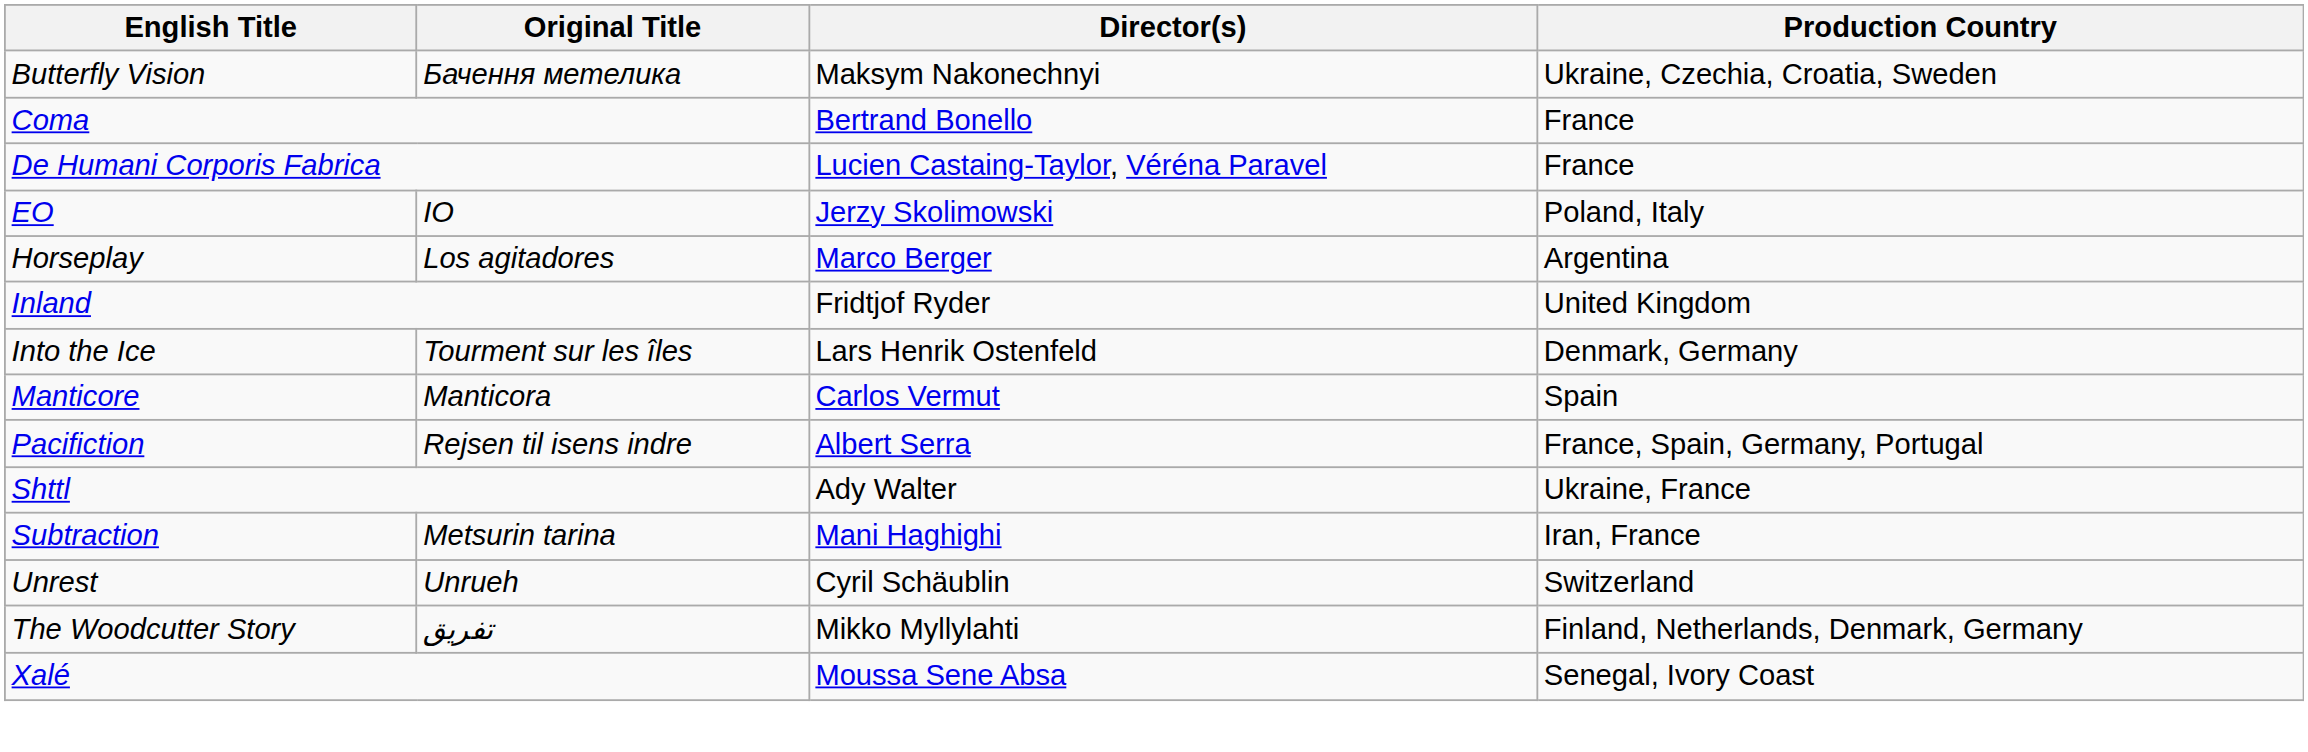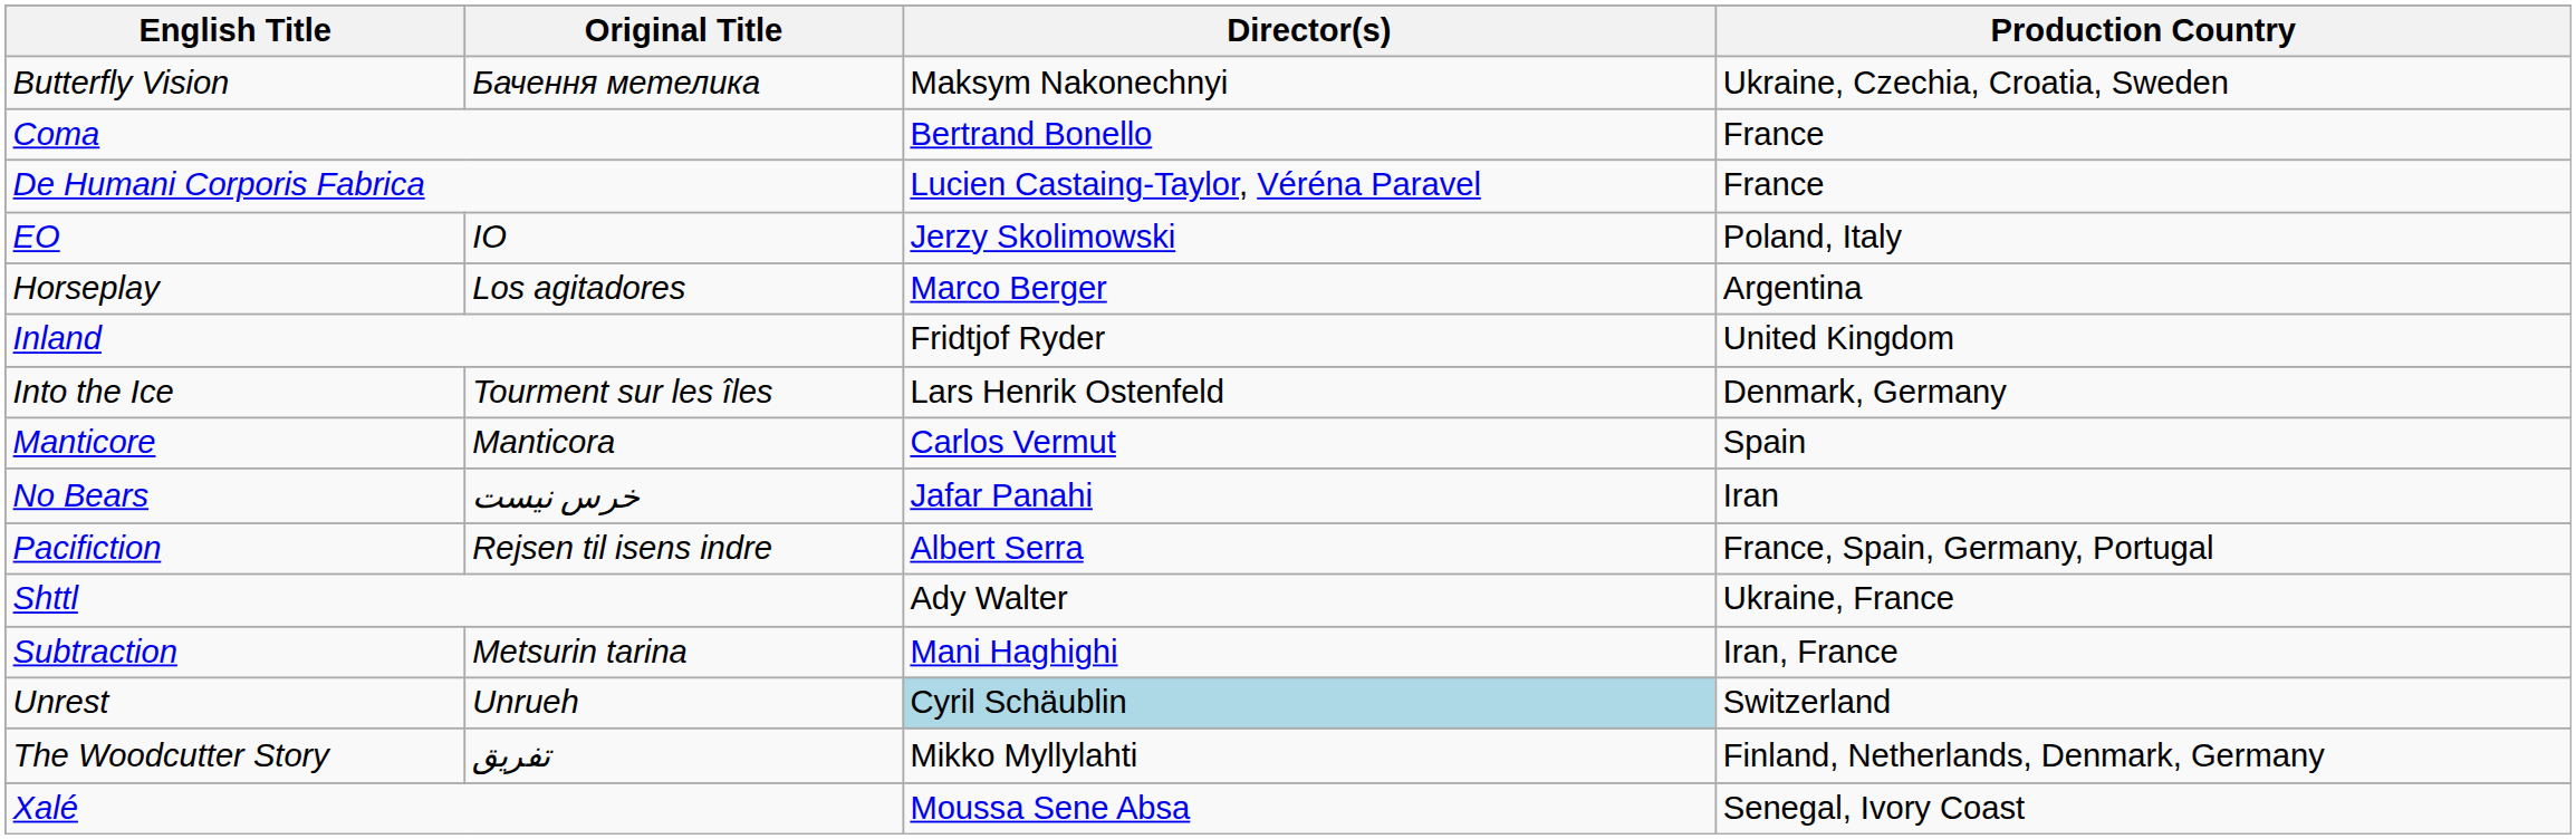+ row: No Bears | خرس نیست | Jafar Panahi | Iran
Unrest | Director(s): no background -> lightblue background
